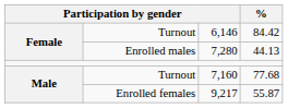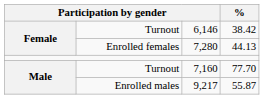6,146 | %: 84.42 -> 38.42
7,280 | column 2: Enrolled males -> Enrolled females
7,160 | %: 77.68 -> 77.70
9,217 | column 2: Enrolled females -> Enrolled males
